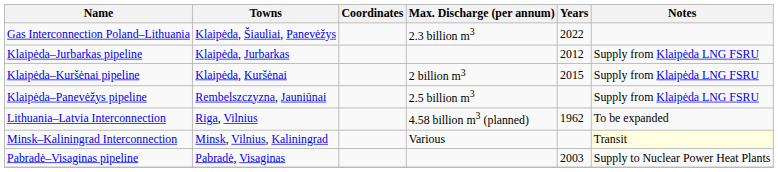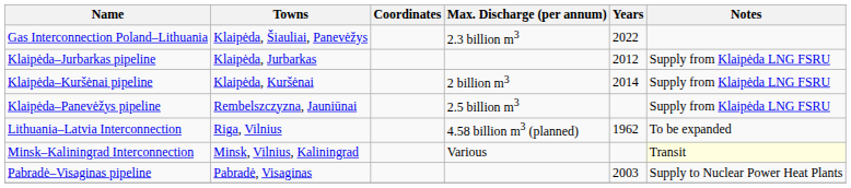Klaipėda–Kuršėnai pipeline | Years: 2015 -> 2014
